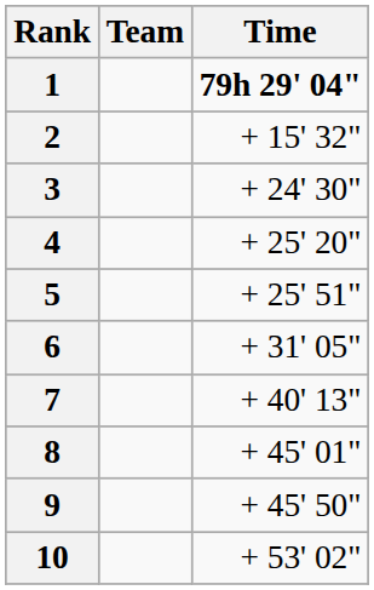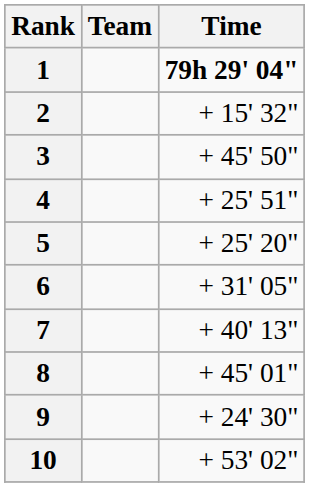3 | Time: + 24' 30" -> + 45' 50"
4 | Time: + 25' 20" -> + 25' 51"
5 | Time: + 25' 51" -> + 25' 20"
9 | Time: + 45' 50" -> + 24' 30"
